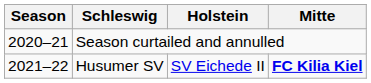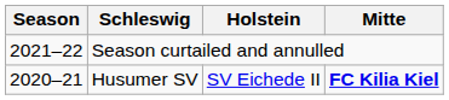Season curtailed and annulled | Season: 2020–21 -> 2021–22
Husumer SV | Season: 2021–22 -> 2020–21
